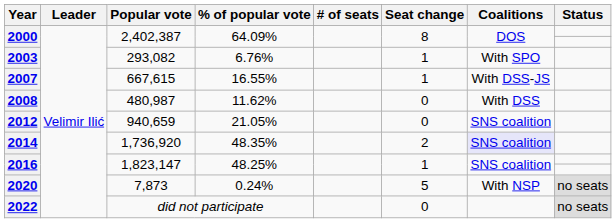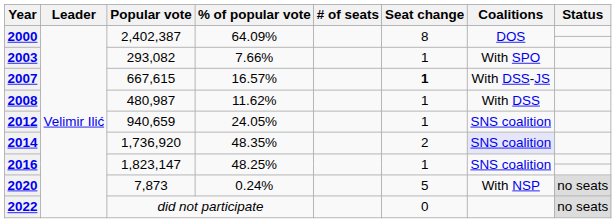2003 | % of popular vote: 6.76% -> 7.66%
2007 | % of popular vote: 16.55% -> 16.57%
2007 | Seat change: normal -> bold
2008 | Seat change: 0 -> 1
2012 | % of popular vote: 21.05% -> 24.05%
2012 | Seat change: 0 -> 1
